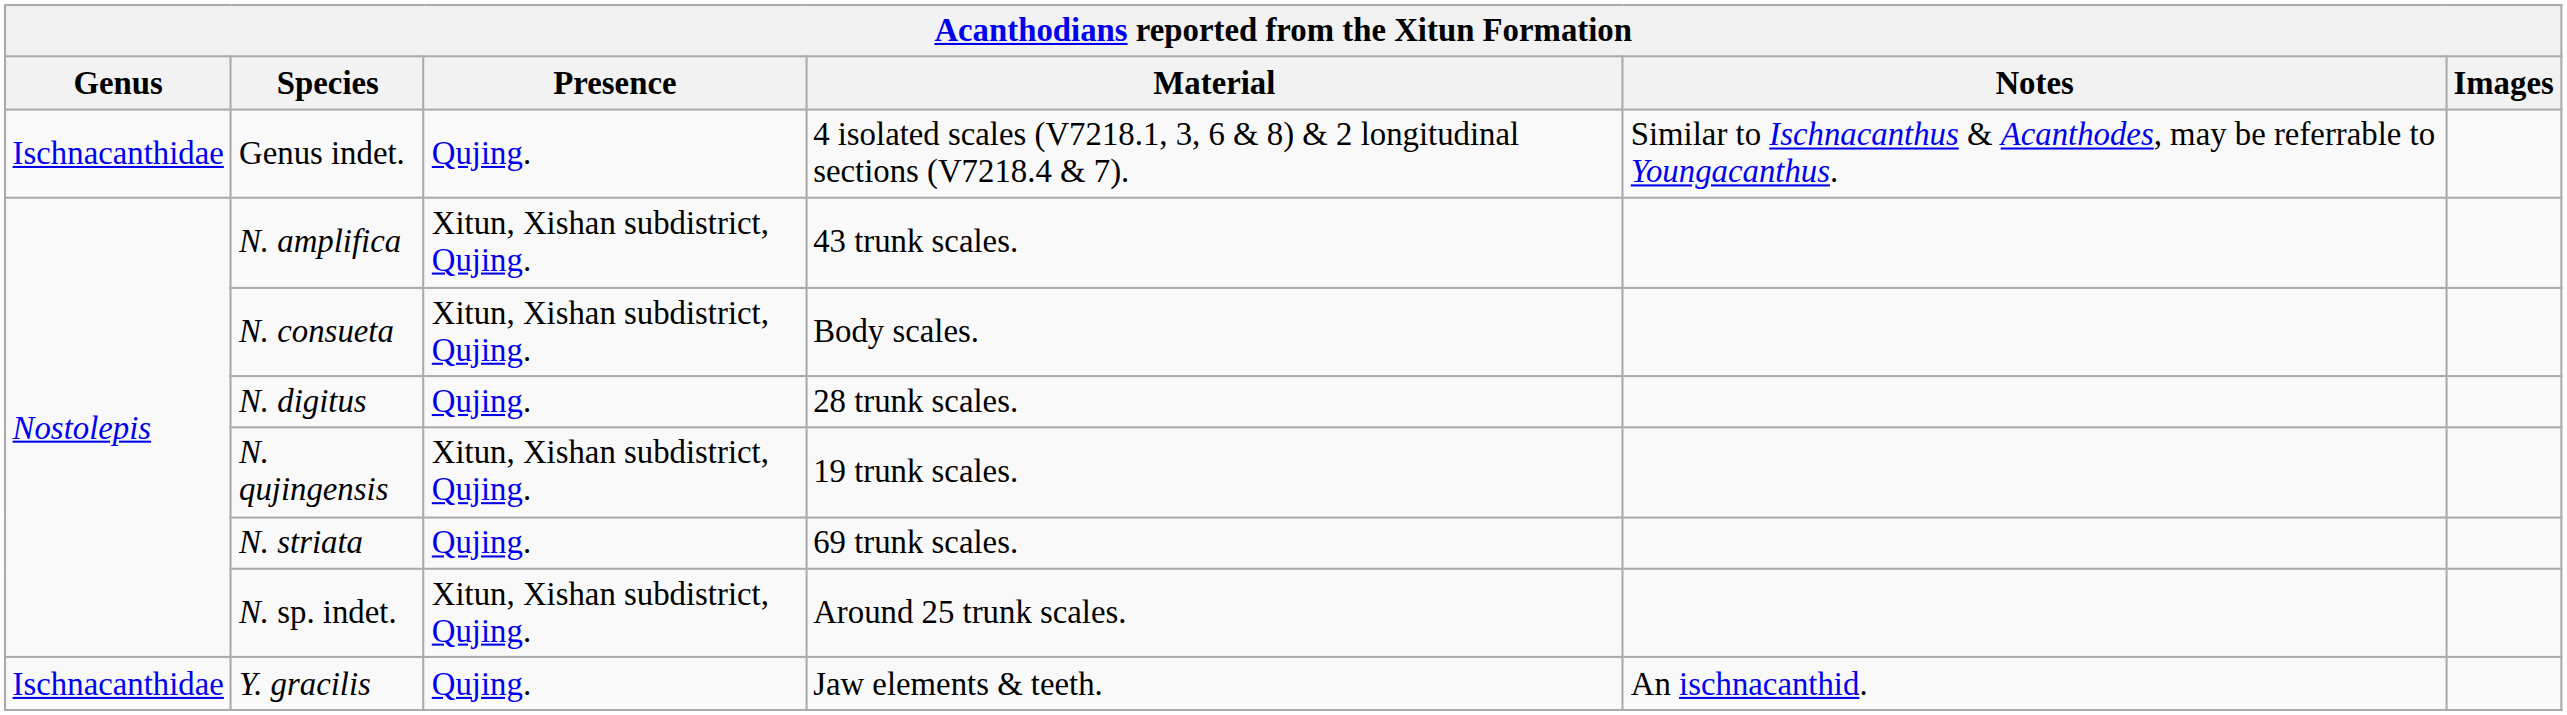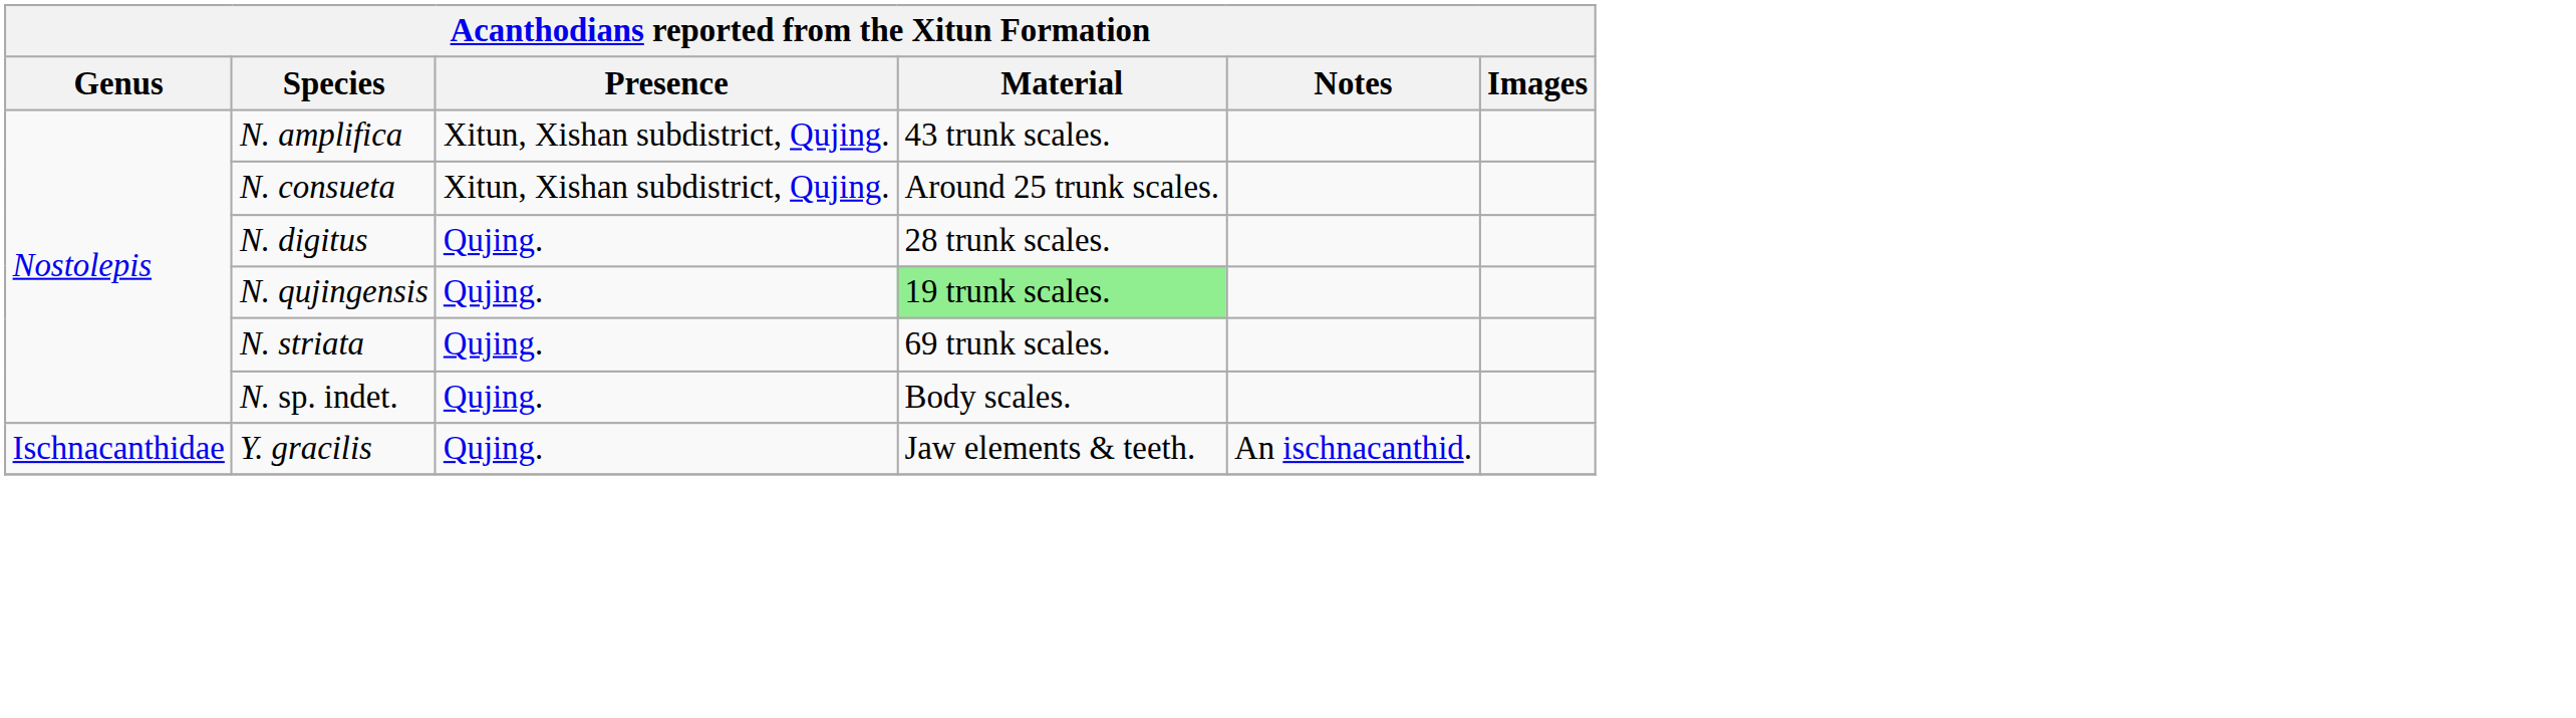- row: Ischnacanthidae | Genus indet. | Qujing. | 4 isolated scales (V7218.1, 3, 6 & 8) & 2 longitudinal sections (V7218.4 & 7). | Similar to Ischnacanthus & Acanthodes, may be referrable to Youngacanthus.
N. consueta | Material: Body scales. -> Around 25 trunk scales.
N. qujingensis | Presence: Xitun, Xishan subdistrict, Qujing. -> Qujing.
N. qujingensis | Material: no background -> lightgreen background
N. sp. indet. | Presence: Xitun, Xishan subdistrict, Qujing. -> Qujing.
N. sp. indet. | Material: Around 25 trunk scales. -> Body scales.
